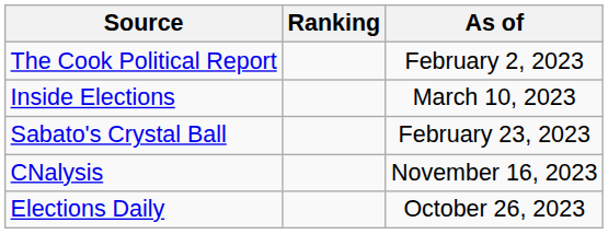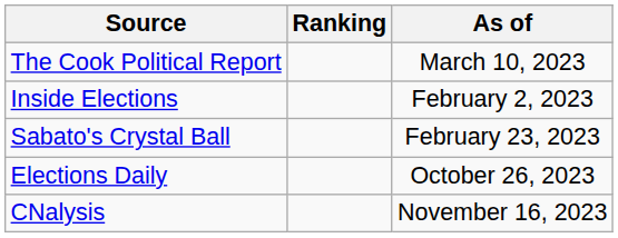The Cook Political Report | As of: February 2, 2023 -> March 10, 2023
Inside Elections | As of: March 10, 2023 -> February 2, 2023
rows swapped: Elections Daily <-> CNalysis
